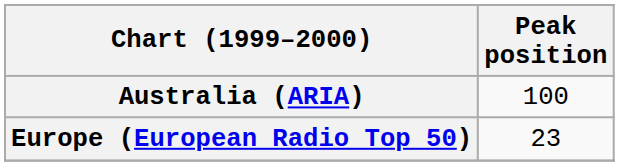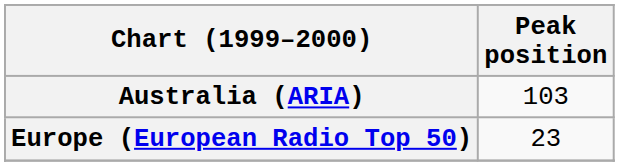Australia (ARIA) | Peak position: 100 -> 103
